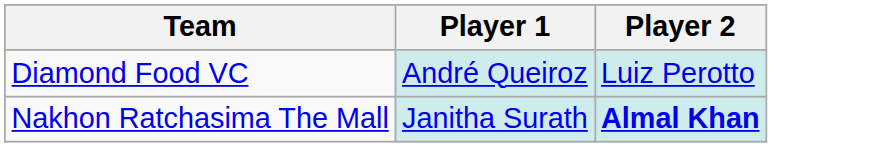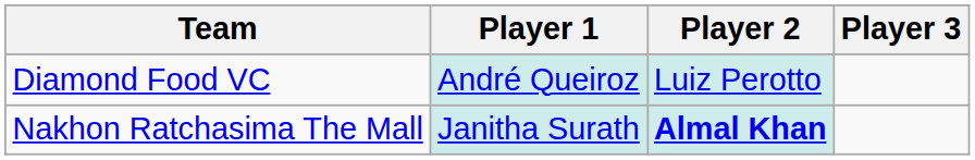+ column: Player 3
